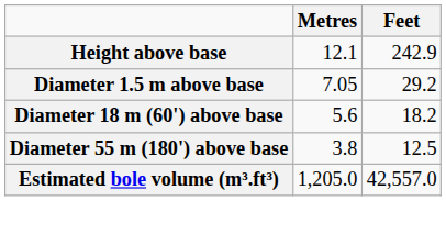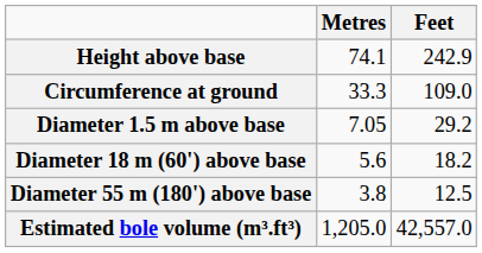Height above base | Metres: 12.1 -> 74.1
+ row: Circumference at ground | 33.3 | 109.0
